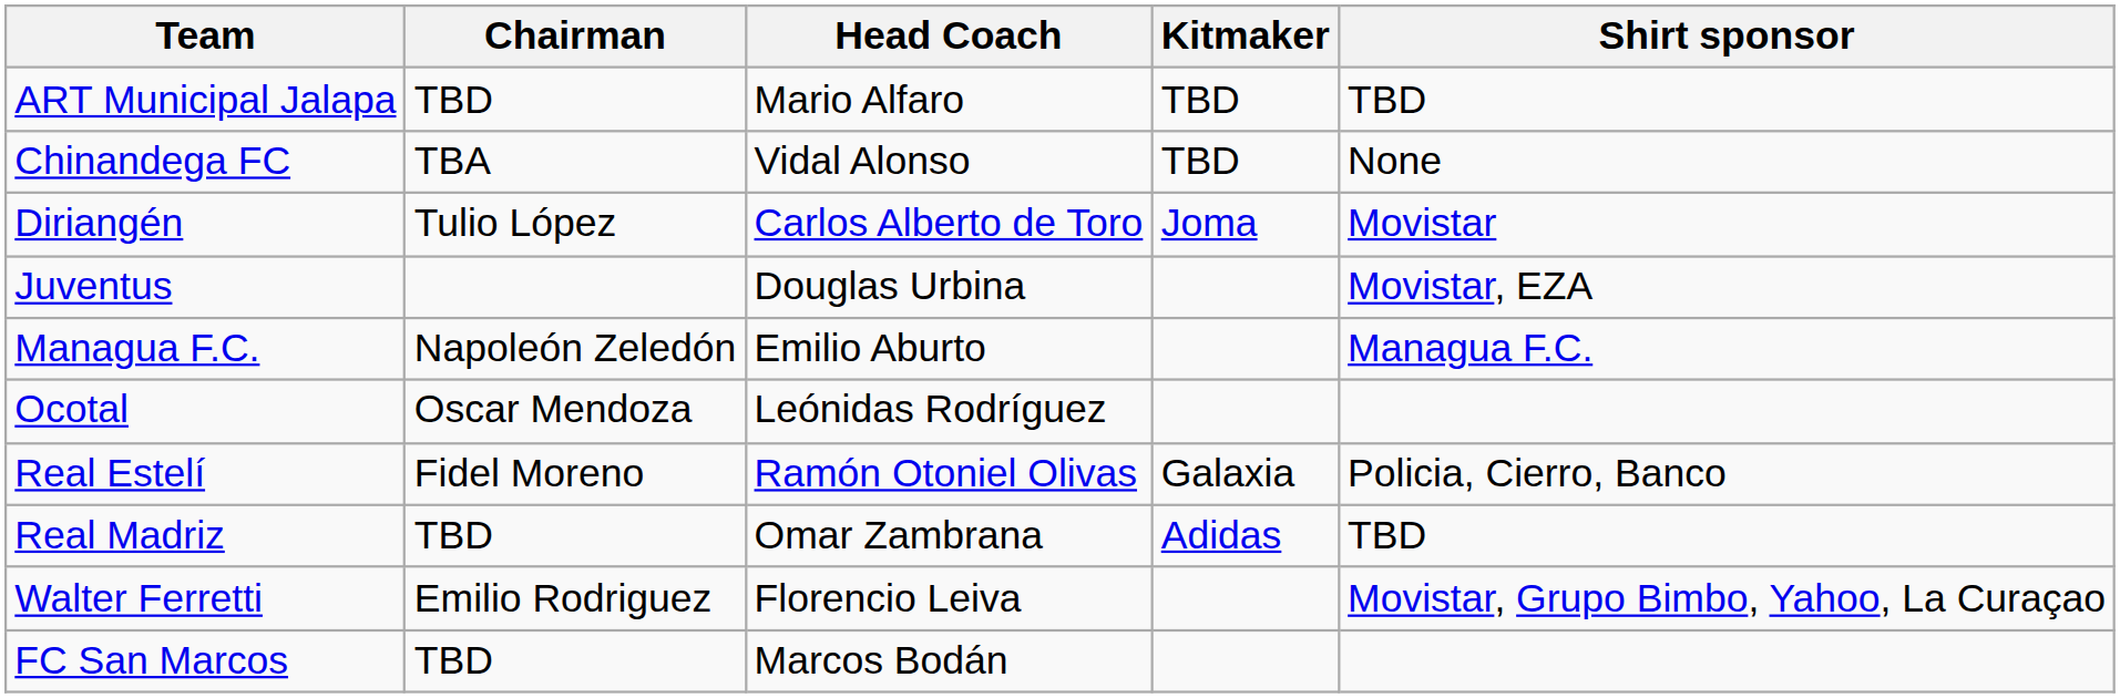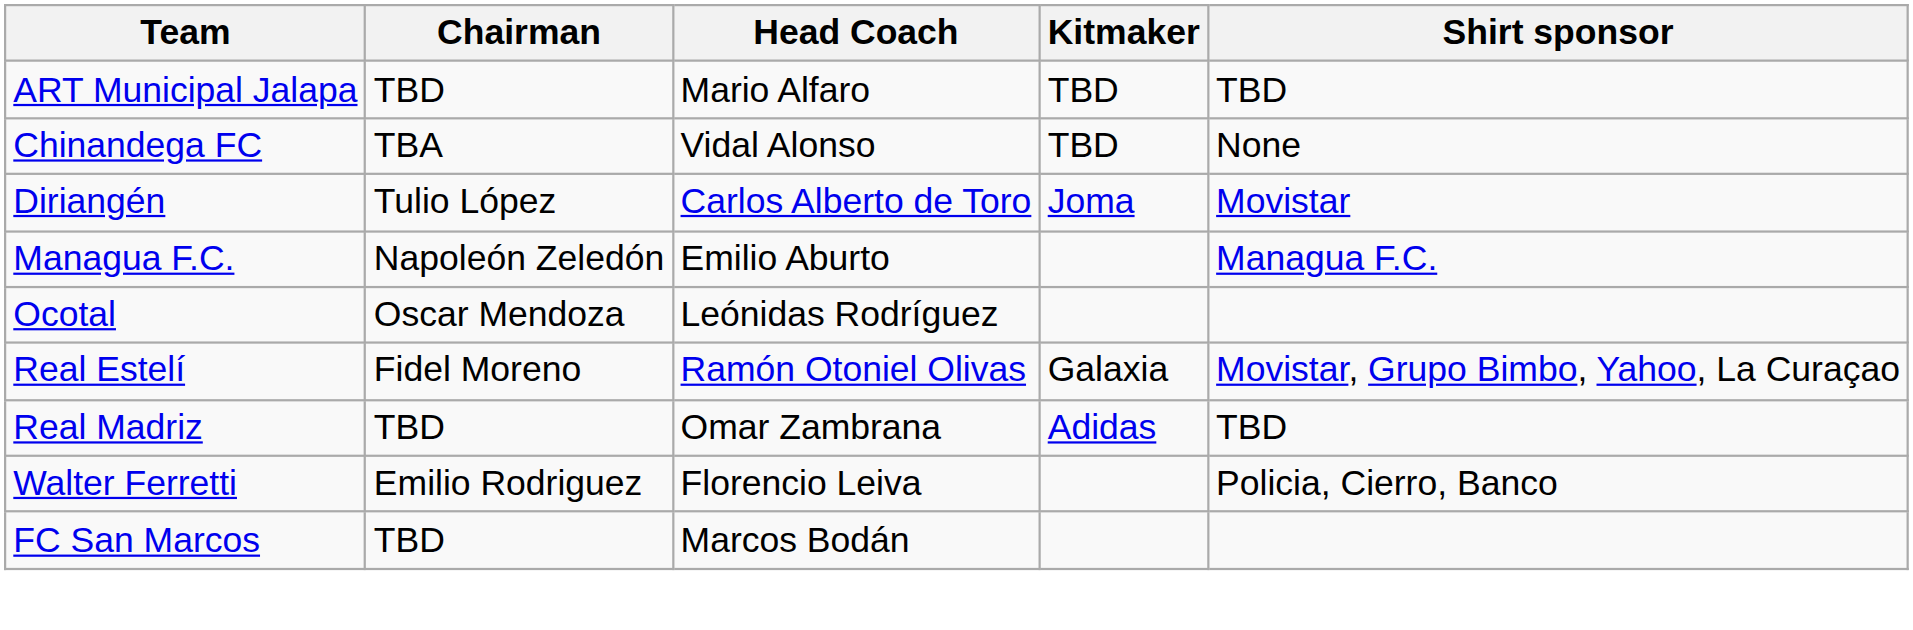- row: Juventus | Douglas Urbina | Movistar, EZA
Real Estelí | Shirt sponsor: Policia, Cierro, Banco -> Movistar, Grupo Bimbo, Yahoo, La Curaçao
Walter Ferretti | Shirt sponsor: Movistar, Grupo Bimbo, Yahoo, La Curaçao -> Policia, Cierro, Banco
